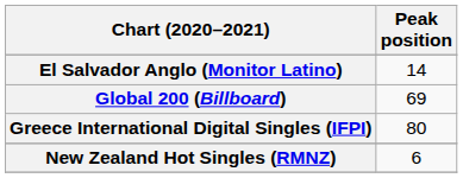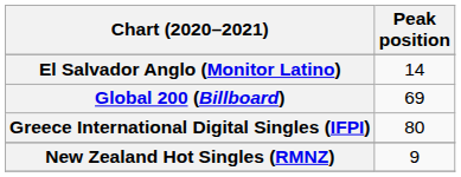New Zealand Hot Singles (RMNZ) | Peak position: 6 -> 9
